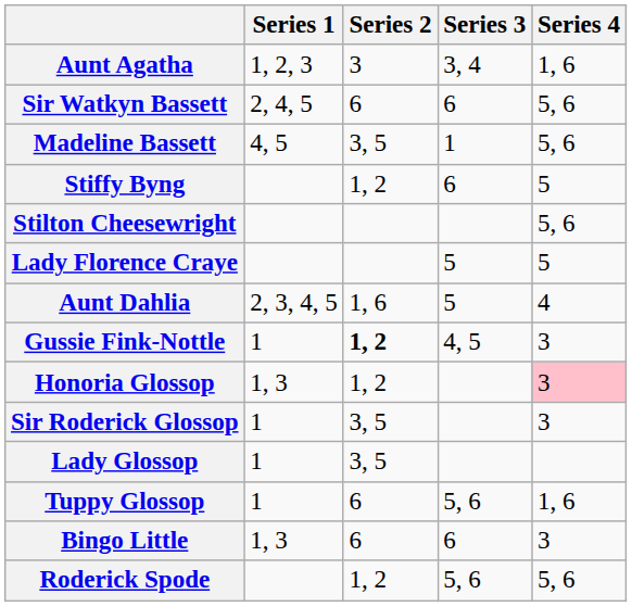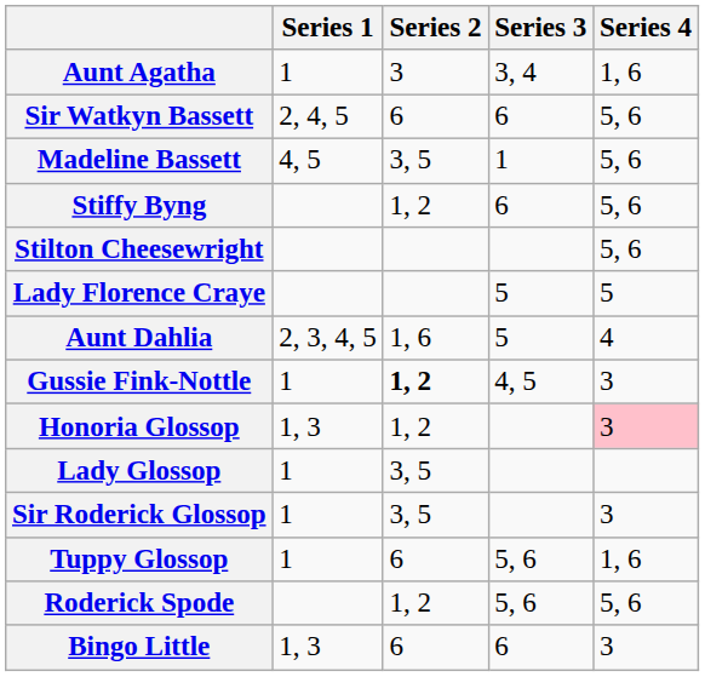Aunt Agatha | Series 1: 1, 2, 3 -> 1
Stiffy Byng | Series 4: 5 -> 5, 6
rows swapped: Sir Roderick Glossop <-> Lady Glossop
rows swapped: Bingo Little <-> Roderick Spode
